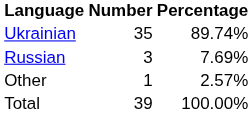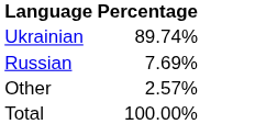- column: Number | 35 | 3 | 1 | 39
